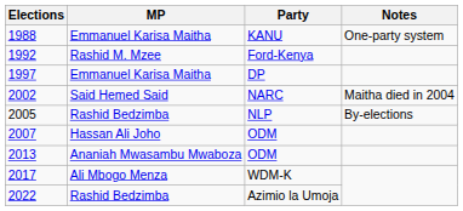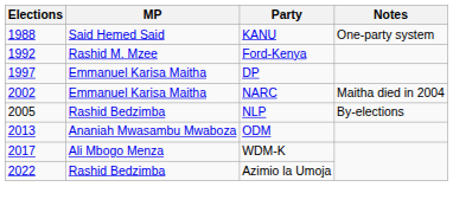1988 | MP: Emmanuel Karisa Maitha -> Said Hemed Said
2002 | MP: Said Hemed Said -> Emmanuel Karisa Maitha
- row: 2007 | Hassan Ali Joho | ODM
